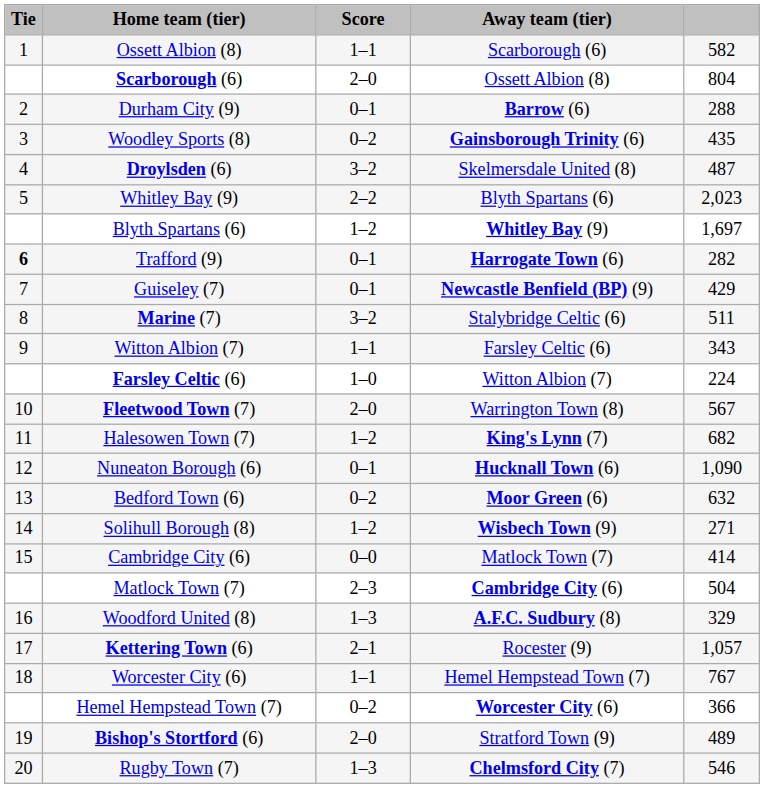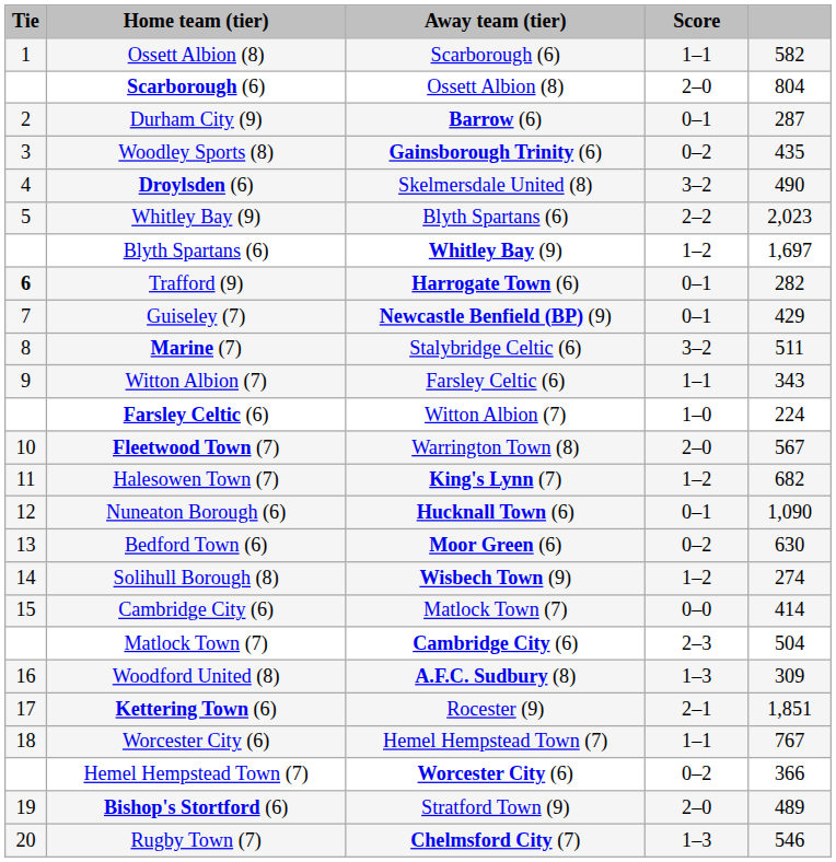columns swapped: Score <-> Away team (tier)
Durham City (9) | column 5: 288 -> 287
Droylsden (6) | column 5: 487 -> 490
Bedford Town (6) | column 5: 632 -> 630
Solihull Borough (8) | column 5: 271 -> 274
Woodford United (8) | column 5: 329 -> 309
Kettering Town (6) | column 5: 1,057 -> 1,851
